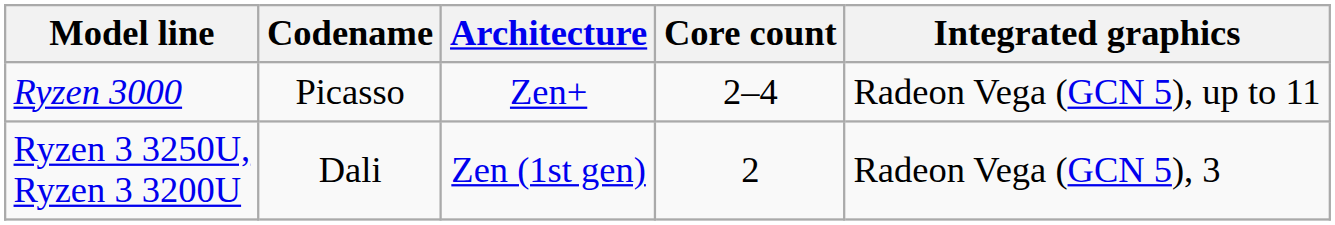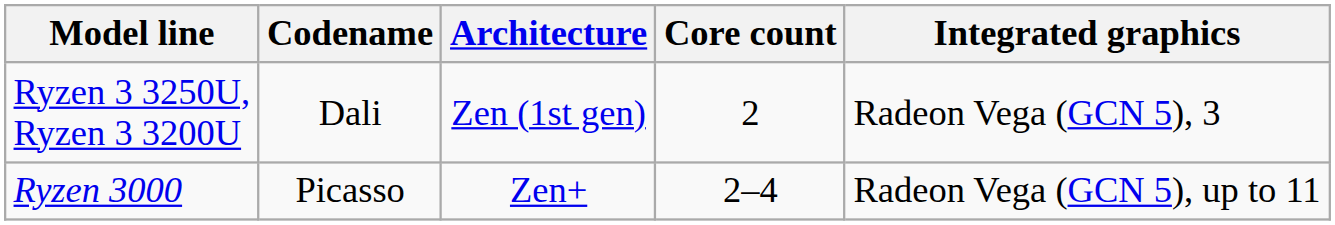rows swapped: Ryzen 3000 <-> Ryzen 3 3250U, Ryzen 3 3200U
